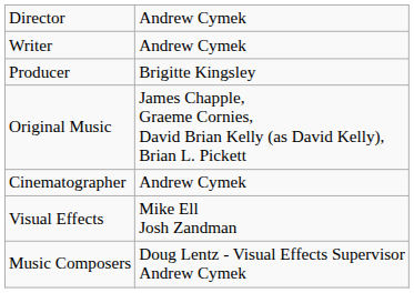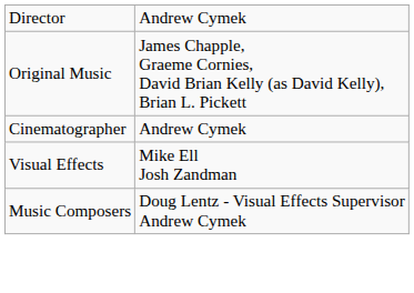- row: Writer | Andrew Cymek
- row: Producer | Brigitte Kingsley
